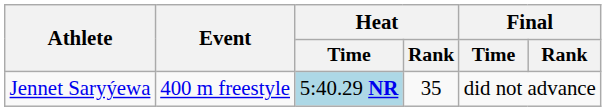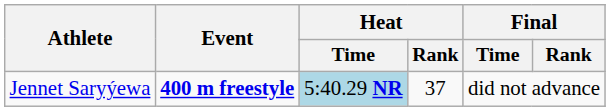Jennet Saryýewa | Event: normal -> bold
Jennet Saryýewa | Heat / Rank: 35 -> 37
